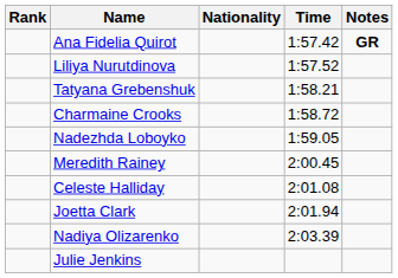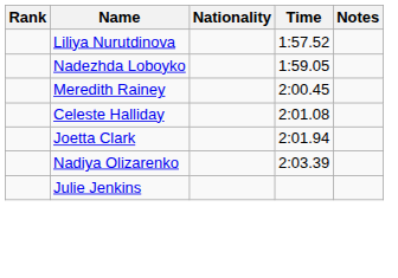- row: Ana Fidelia Quirot | 1:57.42 | GR
- row: Tatyana Grebenshuk | 1:58.21
- row: Charmaine Crooks | 1:58.72
